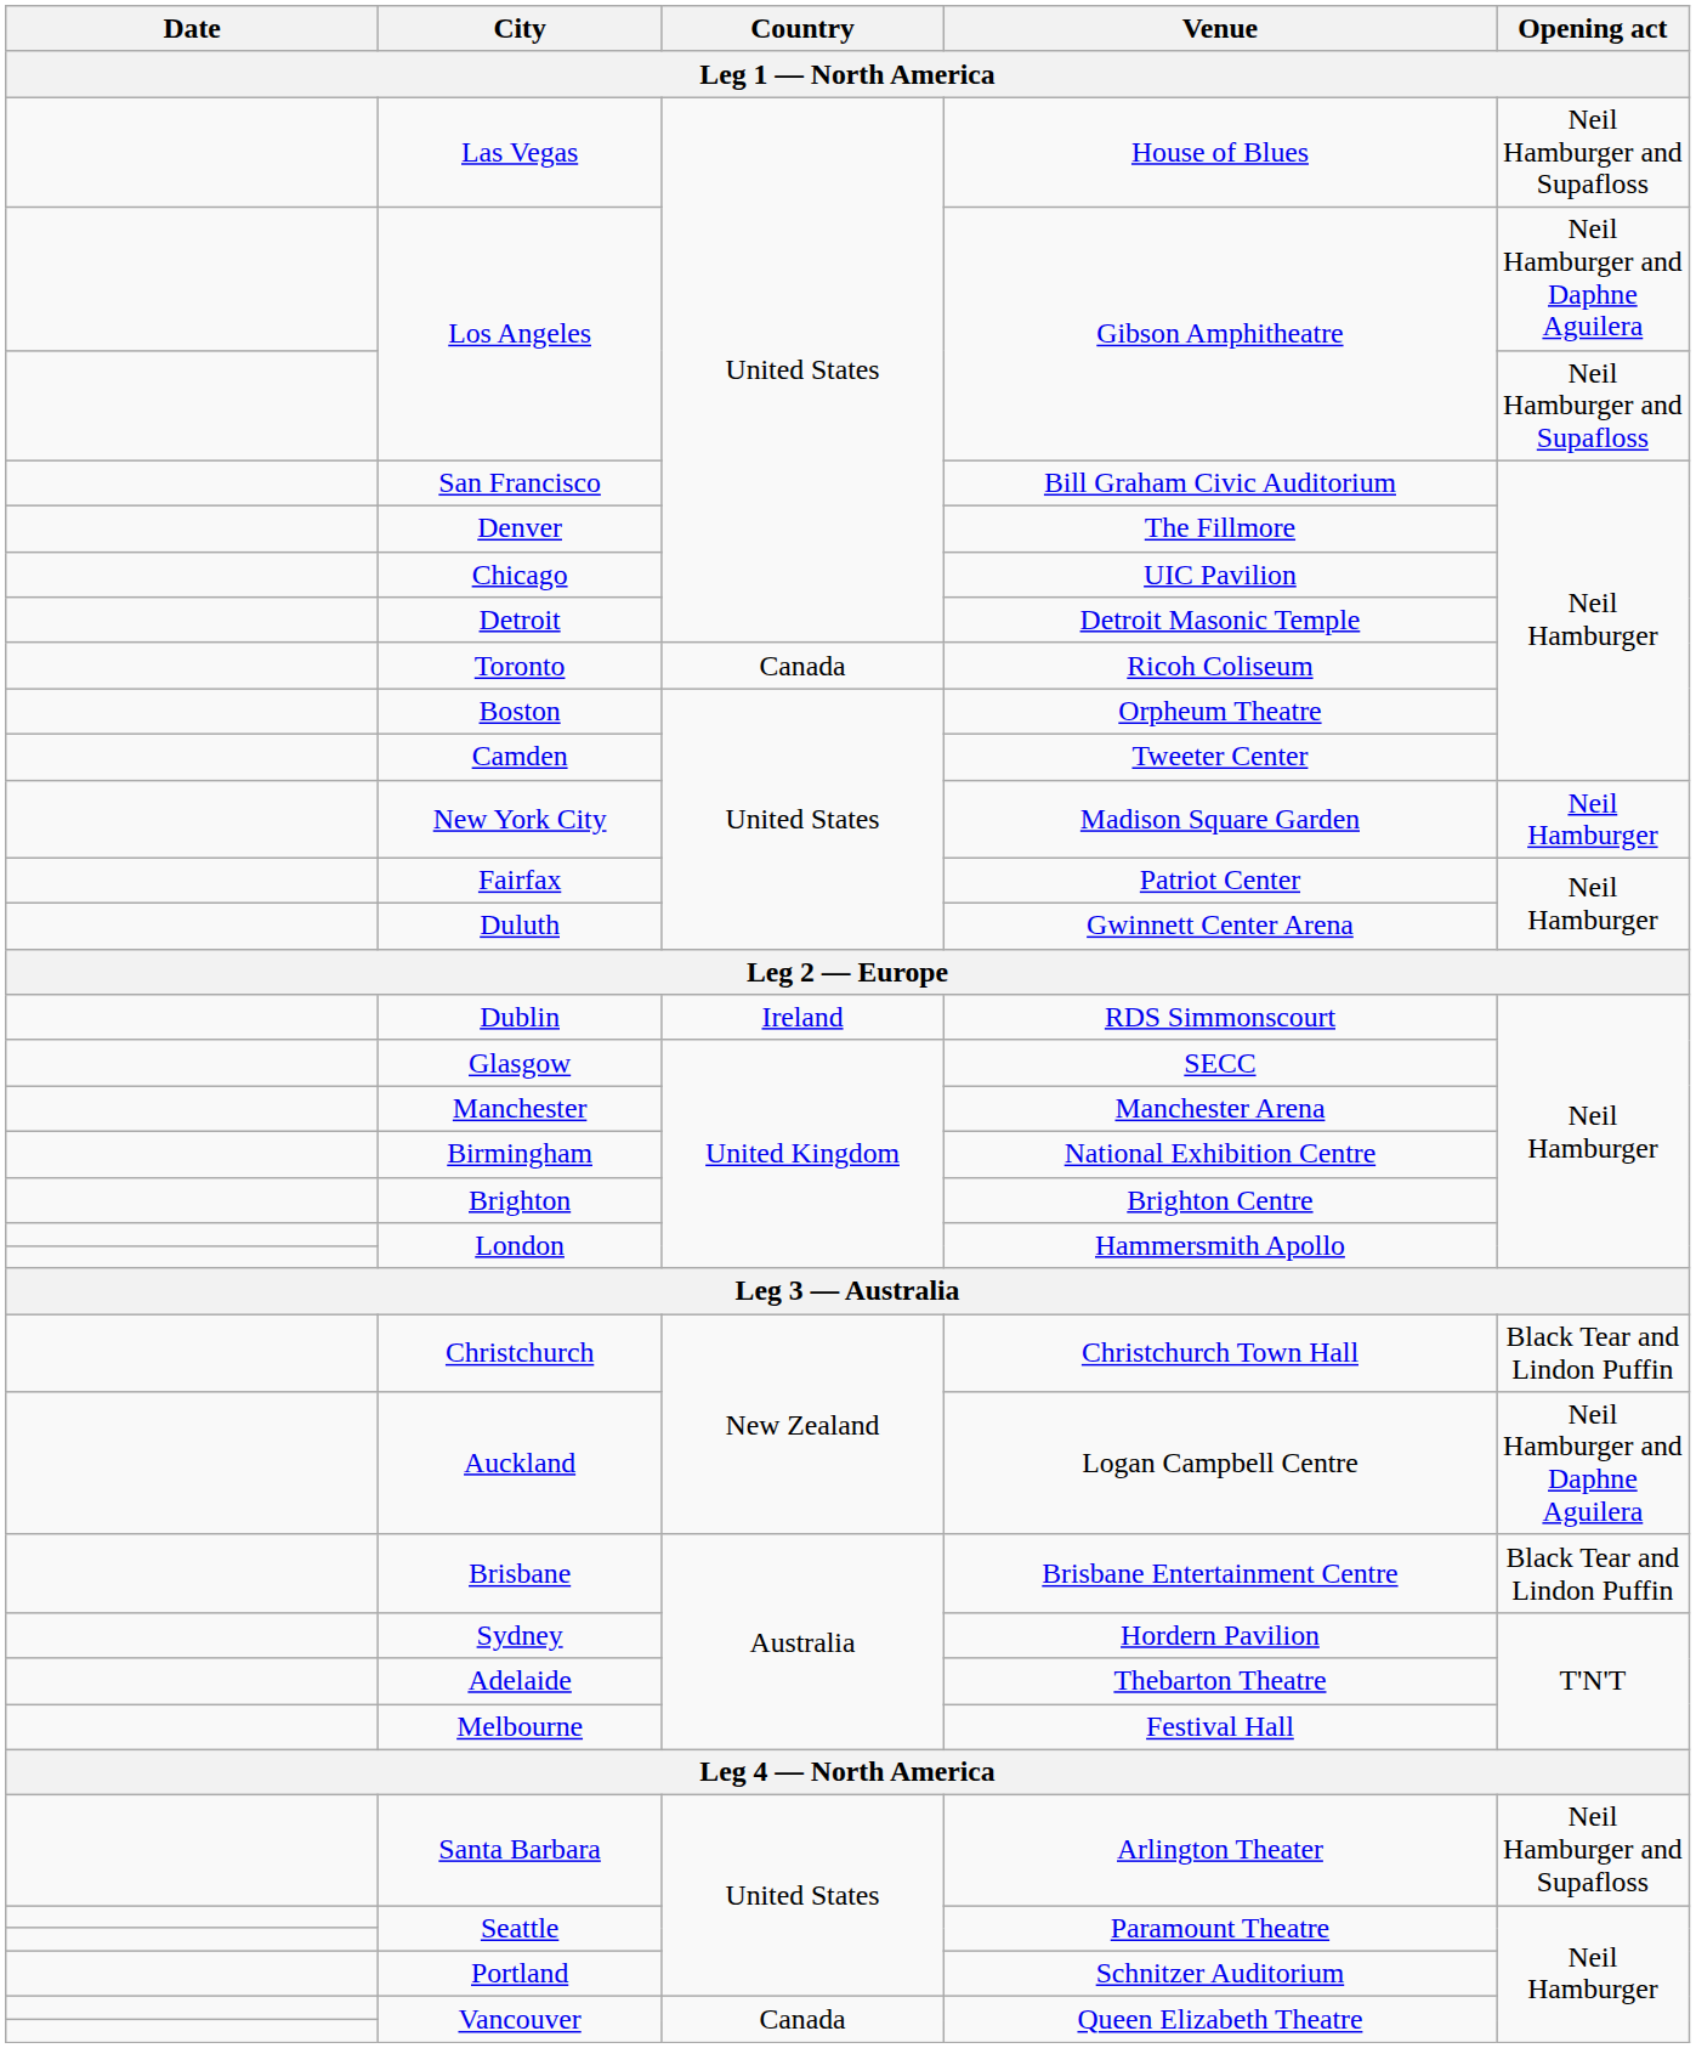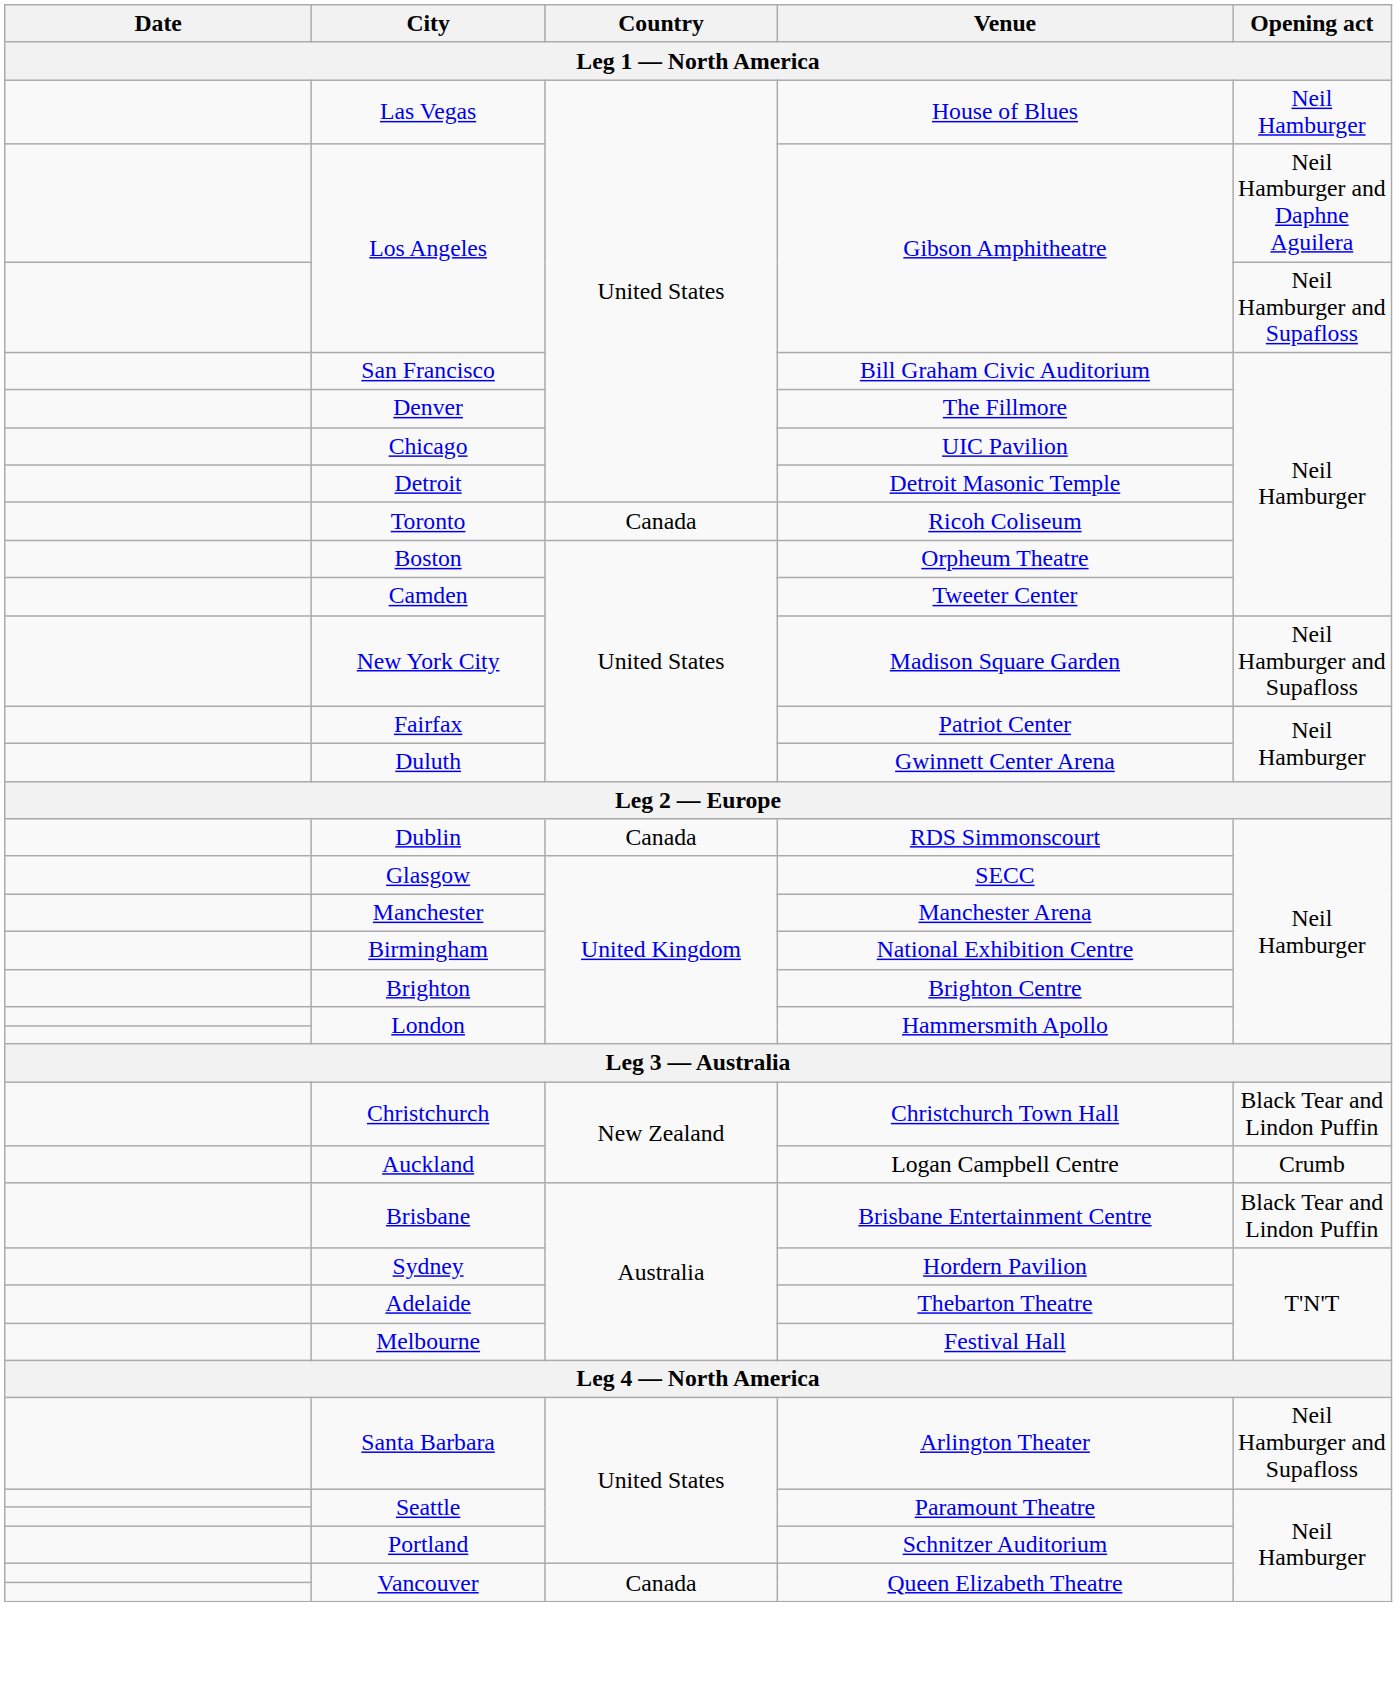Las Vegas | Opening act: Neil Hamburger and Supafloss -> Neil Hamburger
New York City | Opening act: Neil Hamburger -> Neil Hamburger and Supafloss
Dublin | Country: Ireland -> Canada
Auckland | Opening act: Neil Hamburger and Daphne Aguilera -> Crumb
